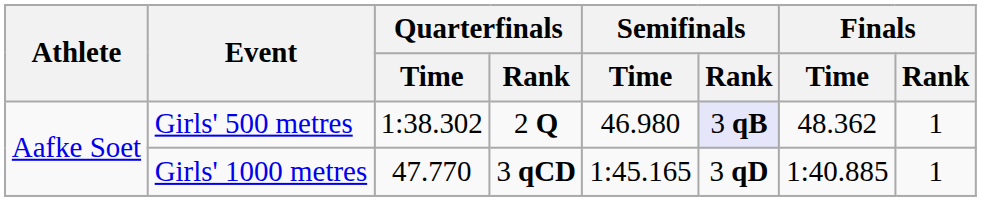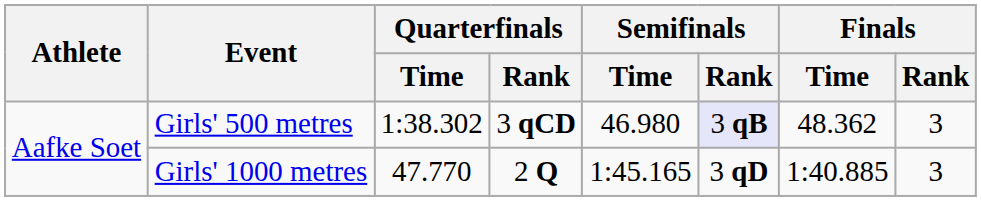Girls' 500 metres | Quarterfinals / Rank: 2 Q -> 3 qCD
Girls' 500 metres | Finals / Rank: 1 -> 3
Girls' 1000 metres | Quarterfinals / Rank: 3 qCD -> 2 Q
Girls' 1000 metres | Finals / Rank: 1 -> 3
